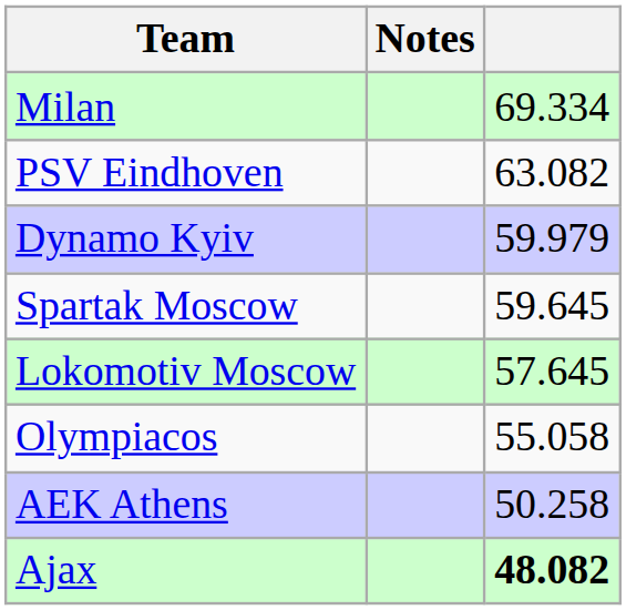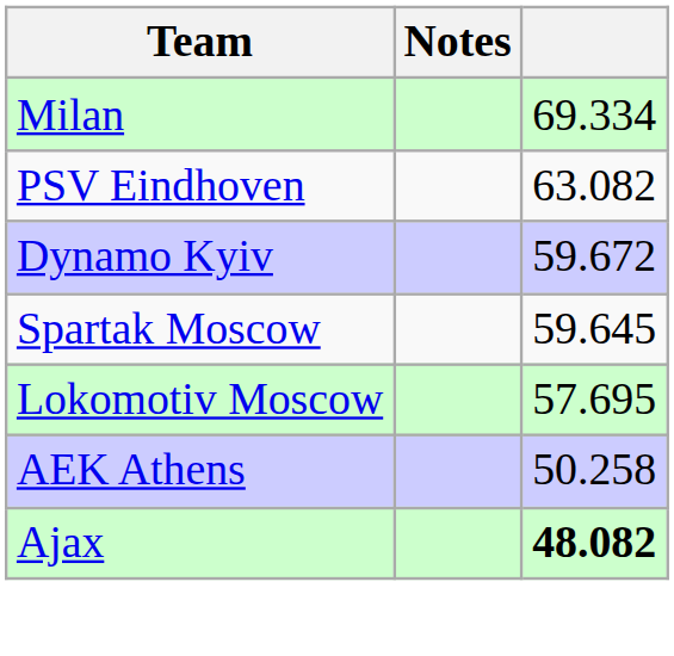Dynamo Kyiv | column 3: 59.979 -> 59.672
Lokomotiv Moscow | column 3: 57.645 -> 57.695
- row: Olympiacos | 55.058
